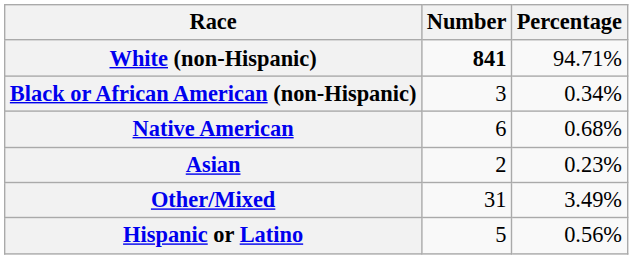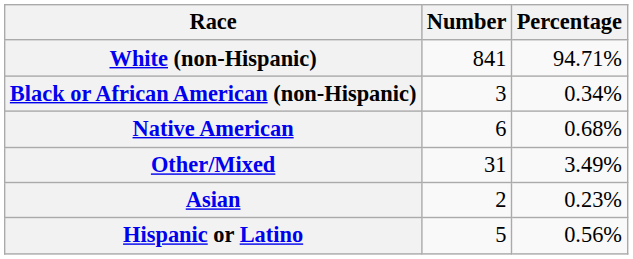White (non-Hispanic) | Number: bold -> normal
rows swapped: Asian <-> Other/Mixed
